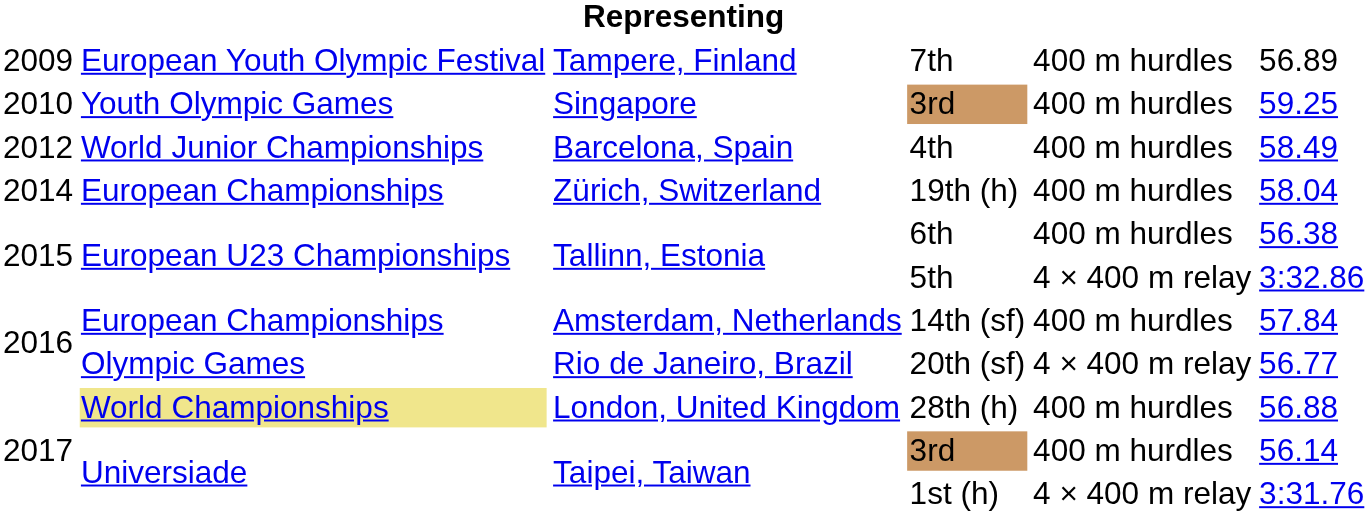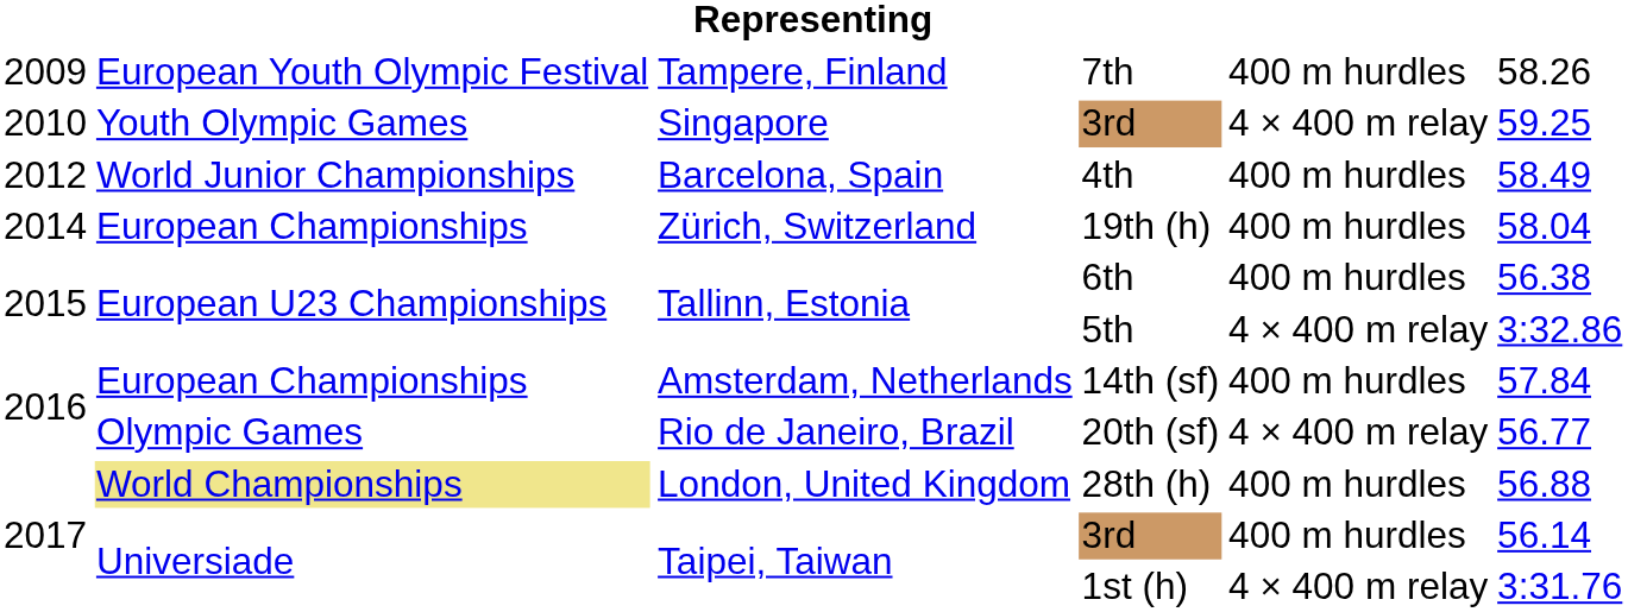7th | column 6: 56.89 -> 58.26
Singapore / 3rd | column 5: 400 m hurdles -> 4 × 400 m relay
